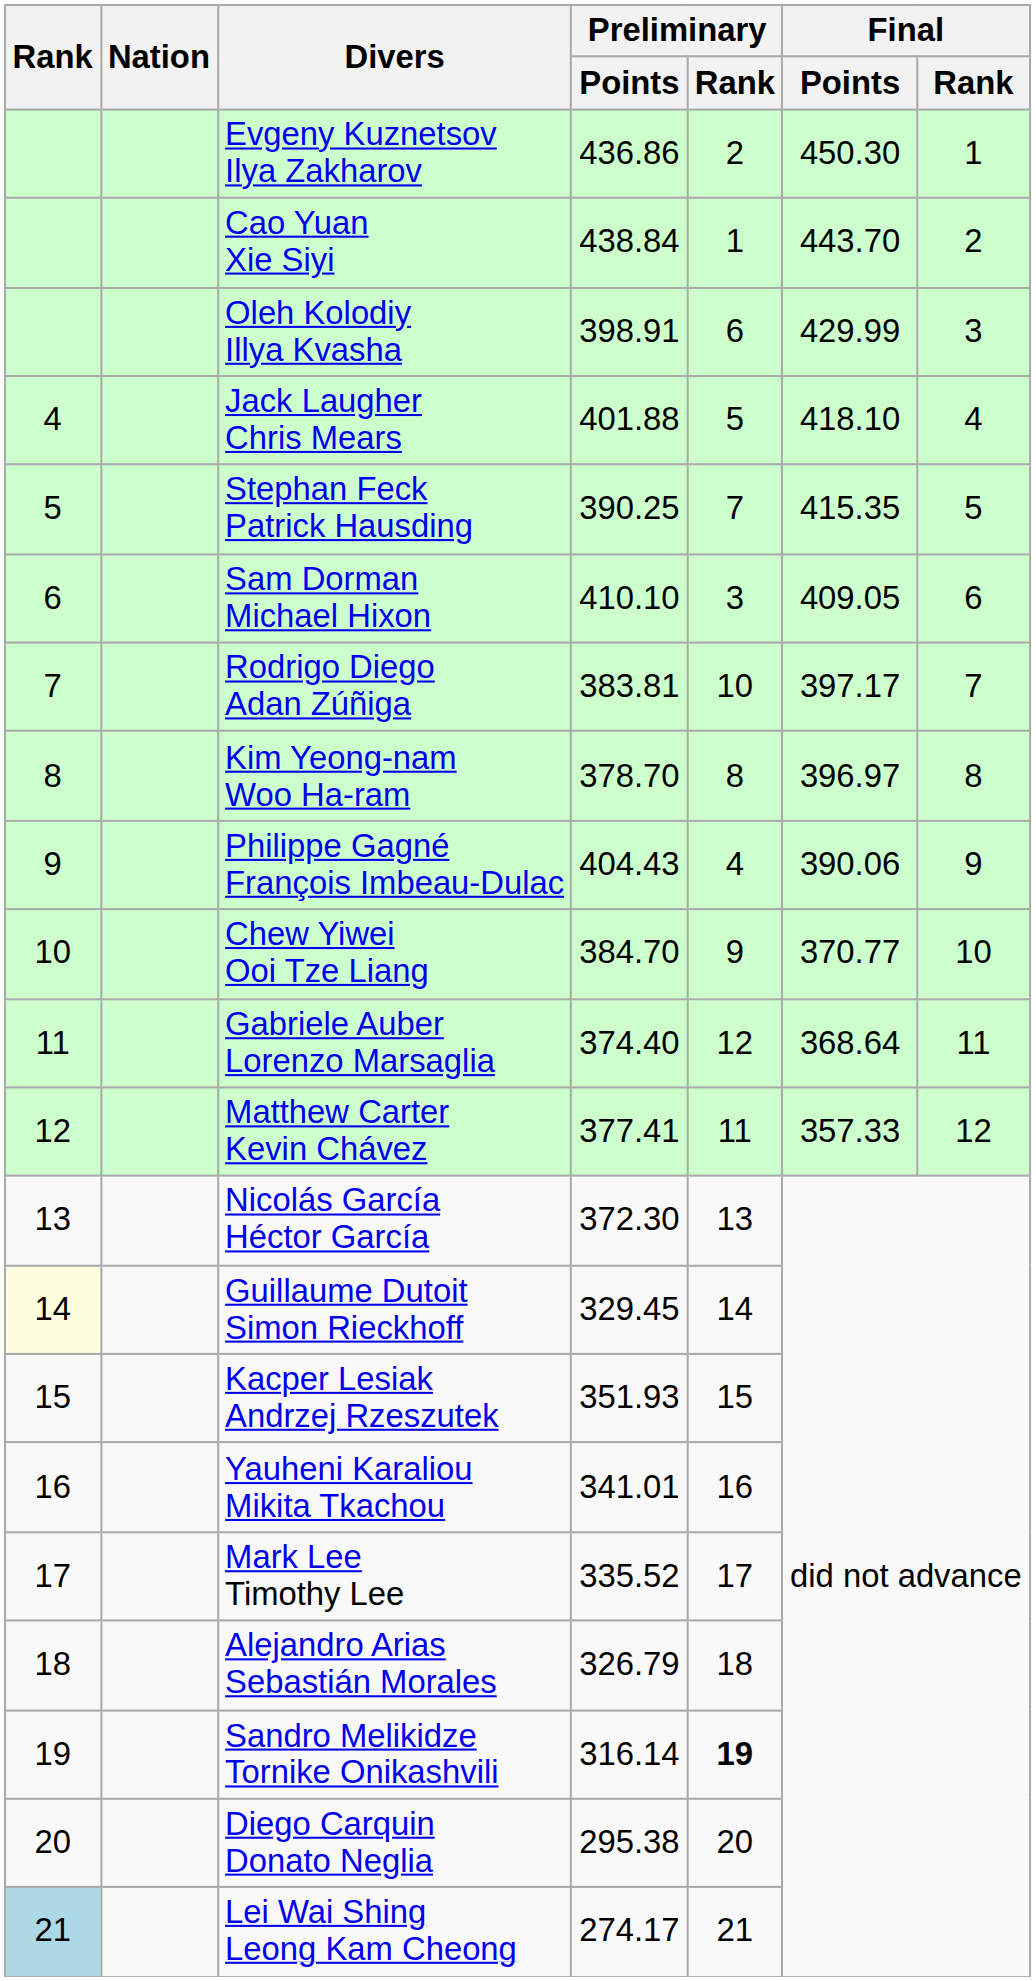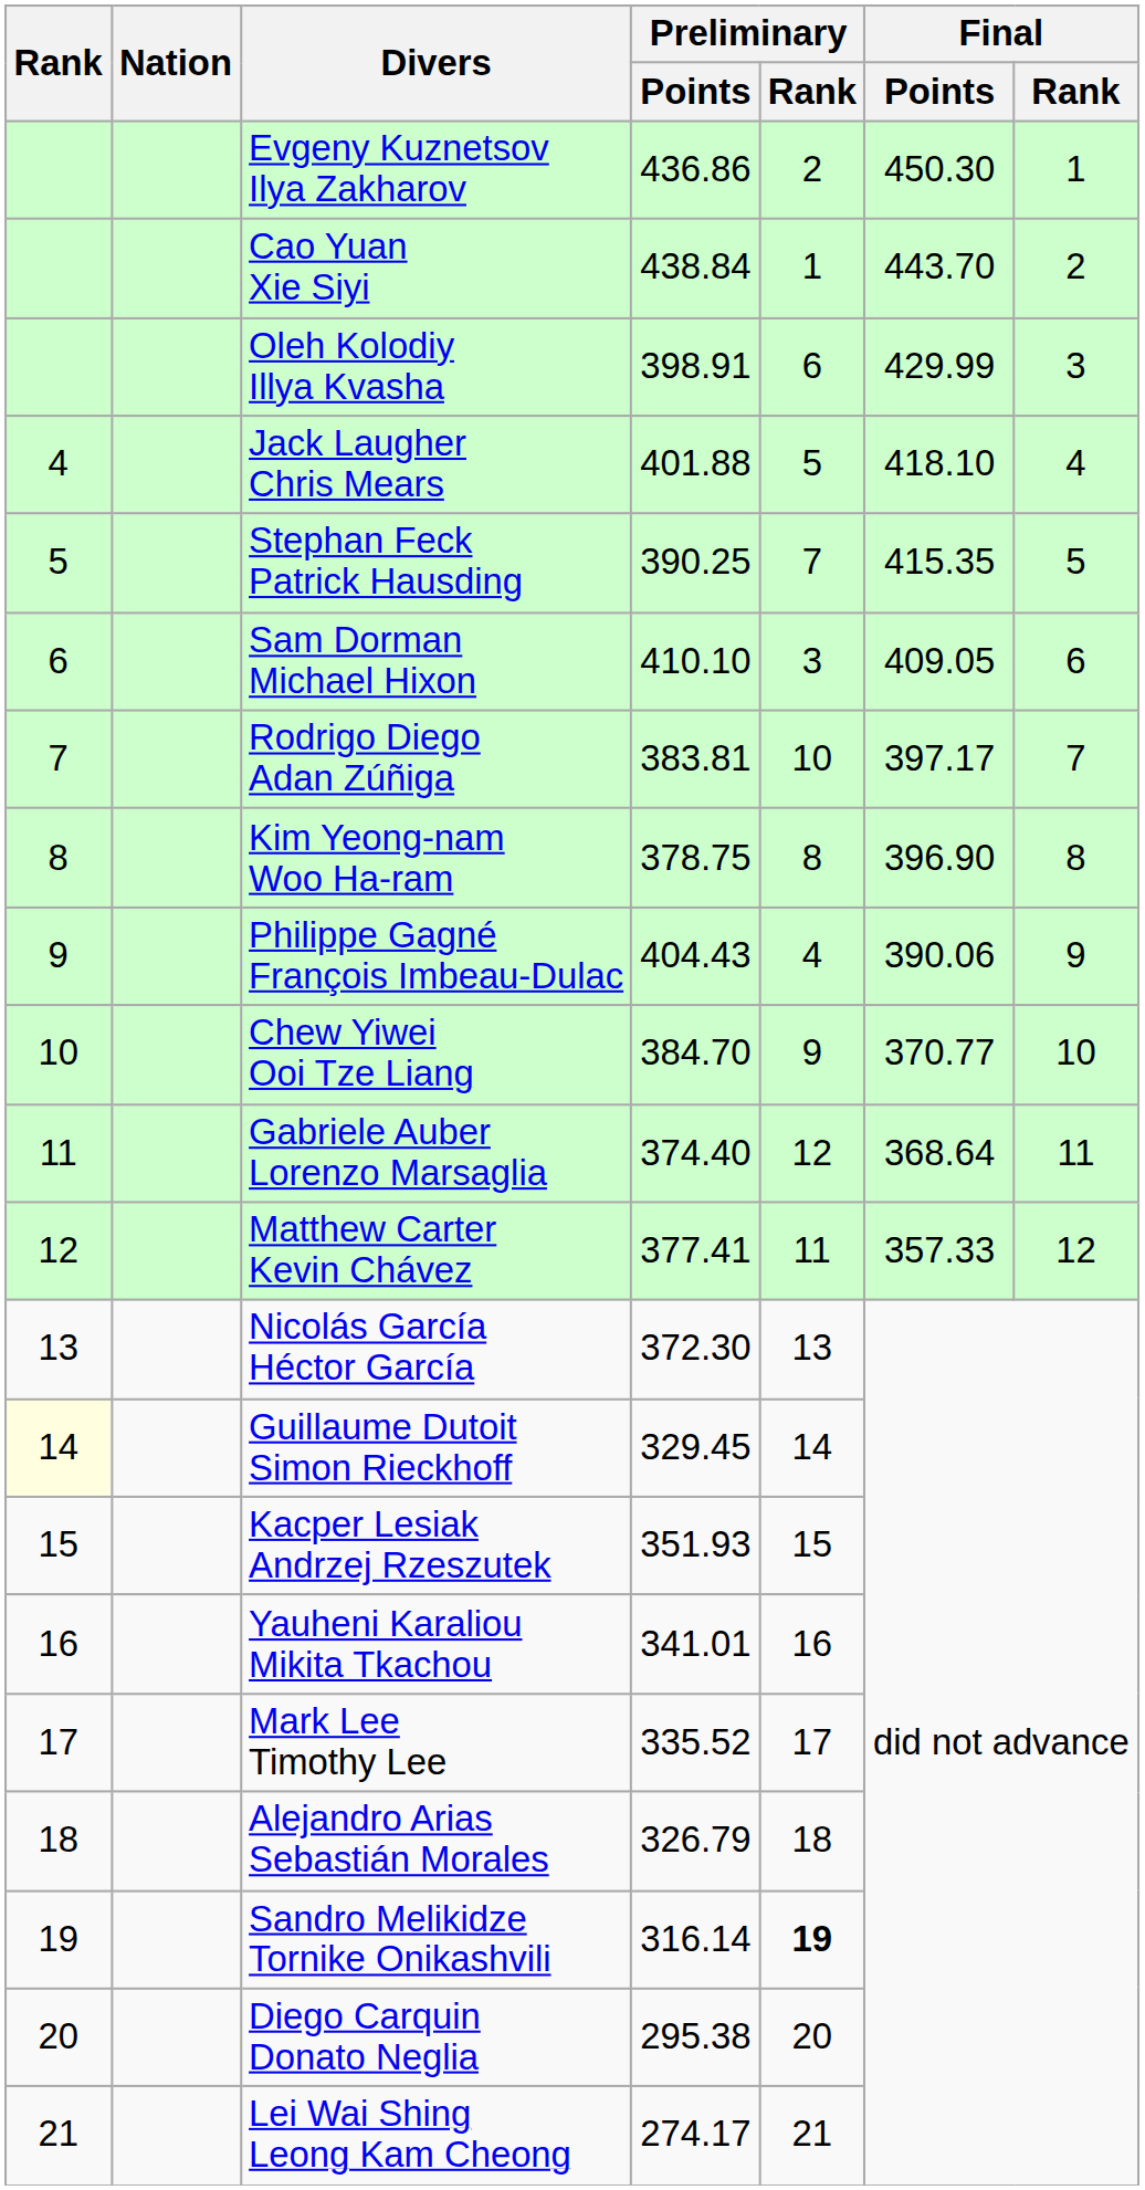Kim Yeong-nam Woo Ha-ram | Preliminary / Points: 378.70 -> 378.75
Kim Yeong-nam Woo Ha-ram | Final / Points: 396.97 -> 396.90
Lei Wai Shing Leong Kam Cheong | Rank: lightblue background -> no background
